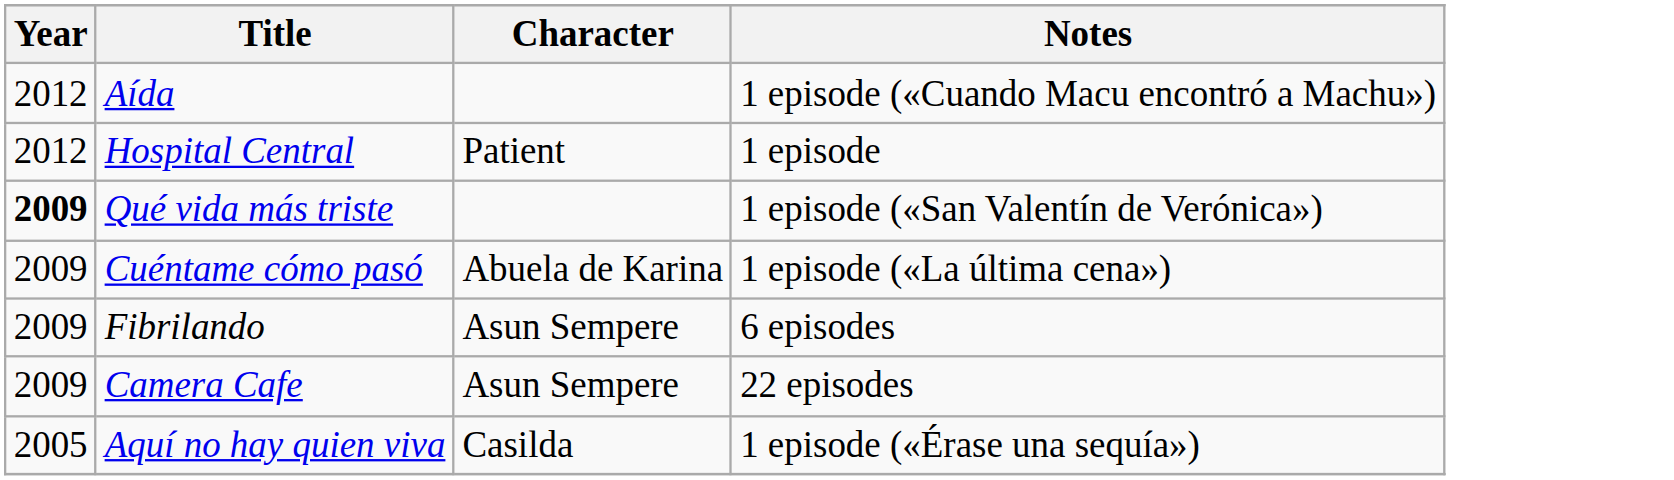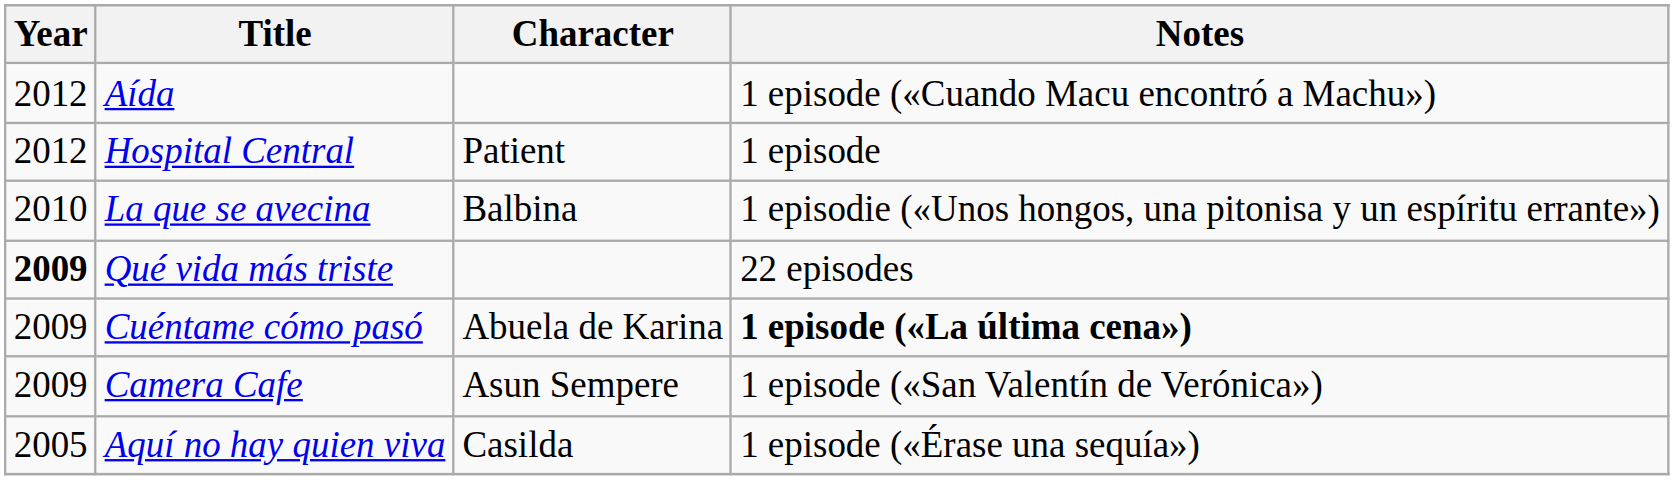+ row: 2010 | La que se avecina | Balbina | 1 episodie («Unos hongos, una pitonisa y un espíritu errante»)
Qué vida más triste | Notes: 1 episode («San Valentín de Verónica») -> 22 episodes
Cuéntame cómo pasó | Notes: normal -> bold
- row: 2009 | Fibrilando | Asun Sempere | 6 episodes
Camera Cafe | Notes: 22 episodes -> 1 episode («San Valentín de Verónica»)
